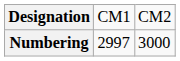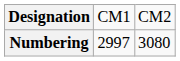Numbering | column 3: 3000 -> 3080
